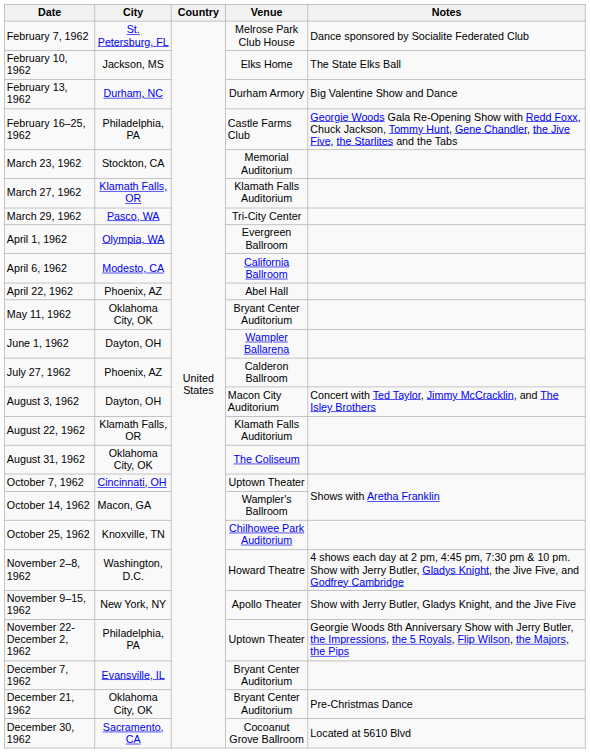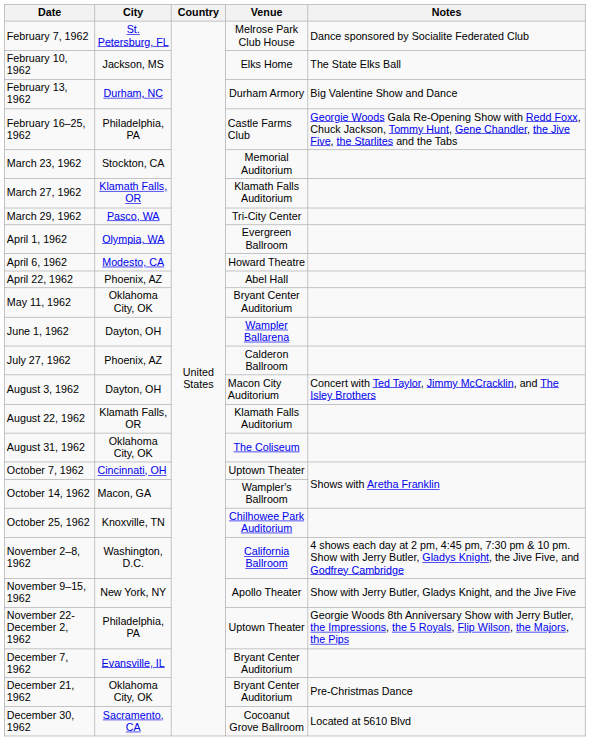April 6, 1962 | Venue: California Ballroom -> Howard Theatre
November 2–8, 1962 | Venue: Howard Theatre -> California Ballroom
